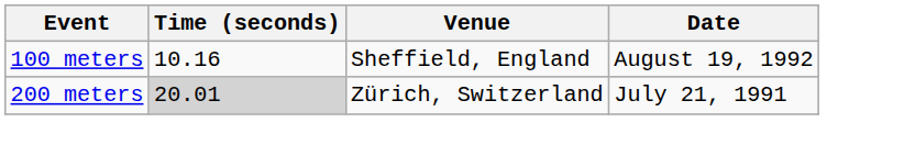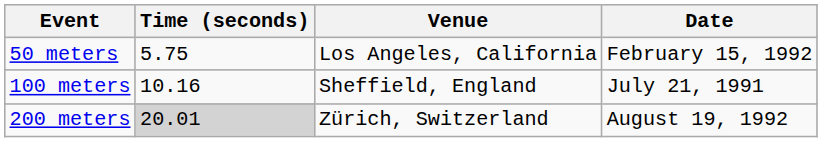+ row: 50 meters | 5.75 | Los Angeles, California | February 15, 1992
100 meters | Date: August 19, 1992 -> July 21, 1991
200 meters | Date: July 21, 1991 -> August 19, 1992
